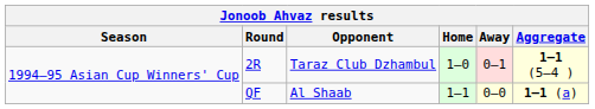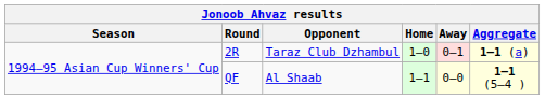2R | Aggregate: 1–1 (5–4 ) -> 1–1 (a)
QF | Aggregate: 1–1 (a) -> 1–1 (5–4 )
